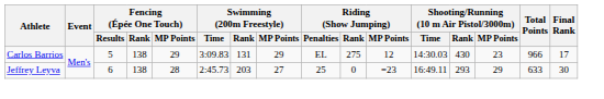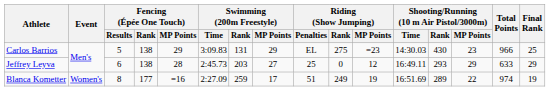Carlos Barrios | Riding (Show Jumping) / MP Points: 12 -> =23
Carlos Barrios | Final Rank: 17 -> 25
Jeffrey Leyva | Riding (Show Jumping) / MP Points: =23 -> 12
Jeffrey Leyva | Final Rank: 30 -> 29
+ row: Blanca Kometter | Women's | 8 | 177 | =16 | 2:27.09 | 259 | 17 | 51 | 249 | 19 | 16:51.69 | 289 | 22 | 974 | 19
